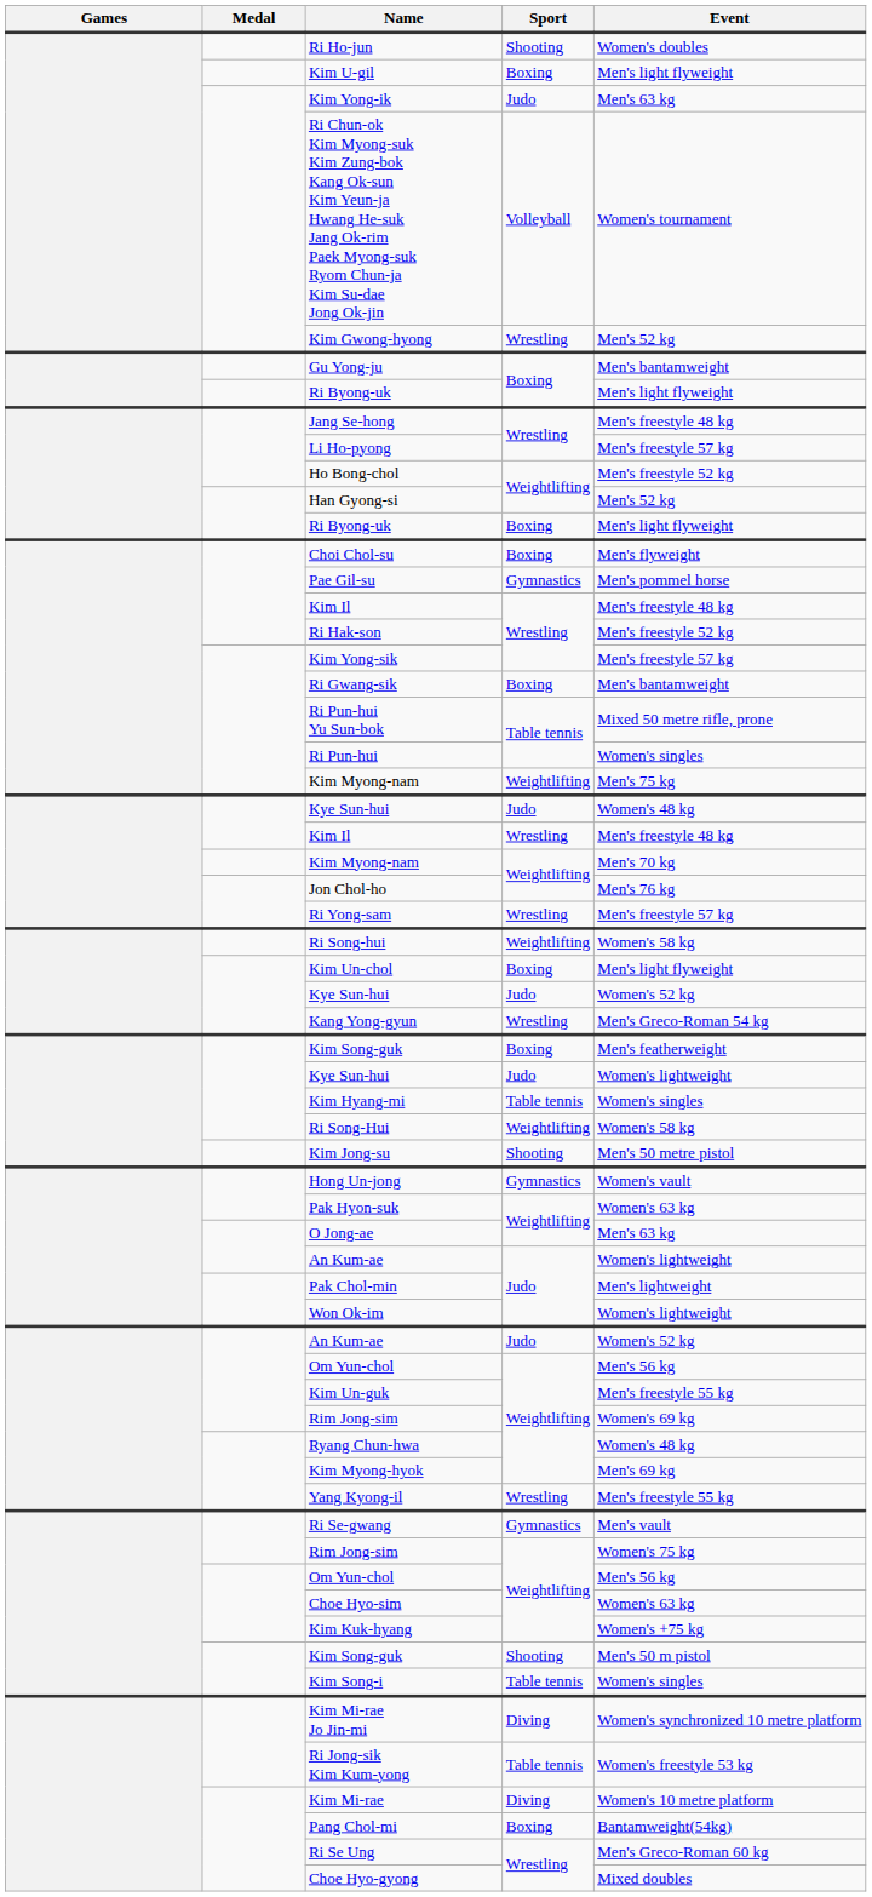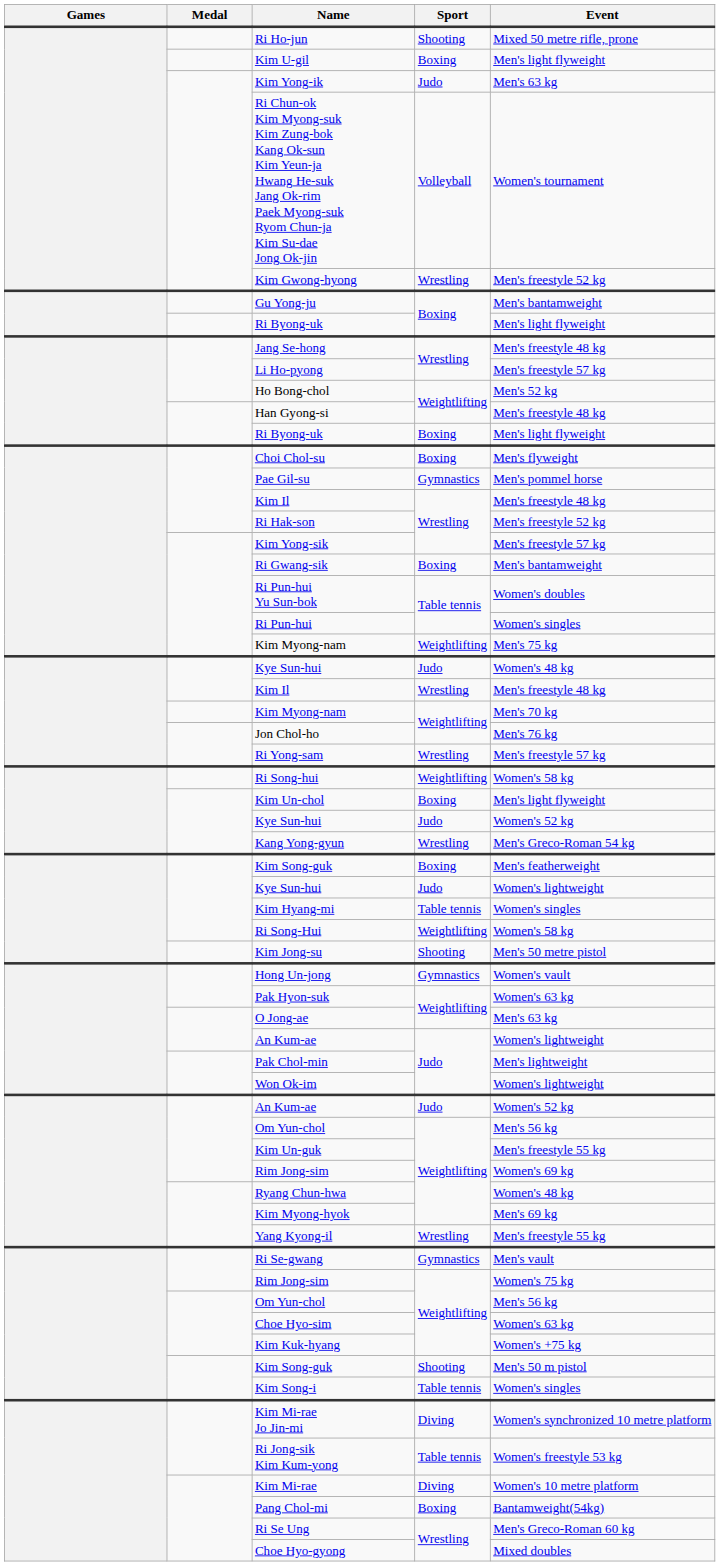Ri Ho-jun | Event: Women's doubles -> Mixed 50 metre rifle, prone
Kim Gwong-hyong | Event: Men's 52 kg -> Men's freestyle 52 kg
Ho Bong-chol | Event: Men's freestyle 52 kg -> Men's 52 kg
Han Gyong-si | Event: Men's 52 kg -> Men's freestyle 48 kg
Ri Pun-hui Yu Sun-bok | Event: Mixed 50 metre rifle, prone -> Women's doubles
